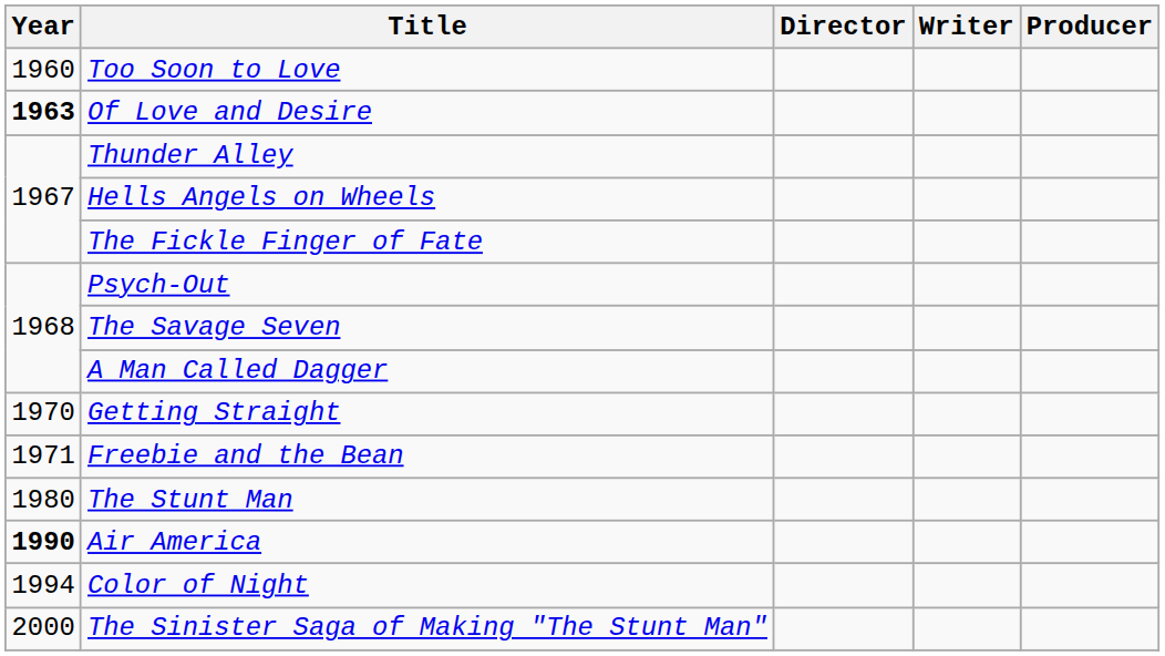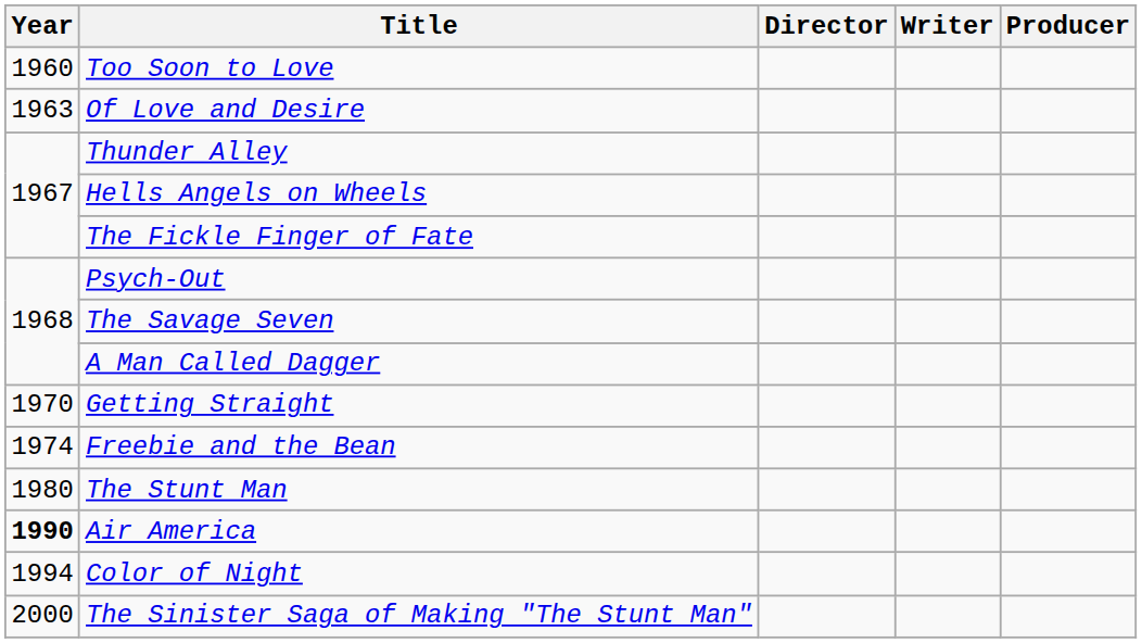Of Love and Desire | Year: bold -> normal
Freebie and the Bean | Year: 1971 -> 1974
